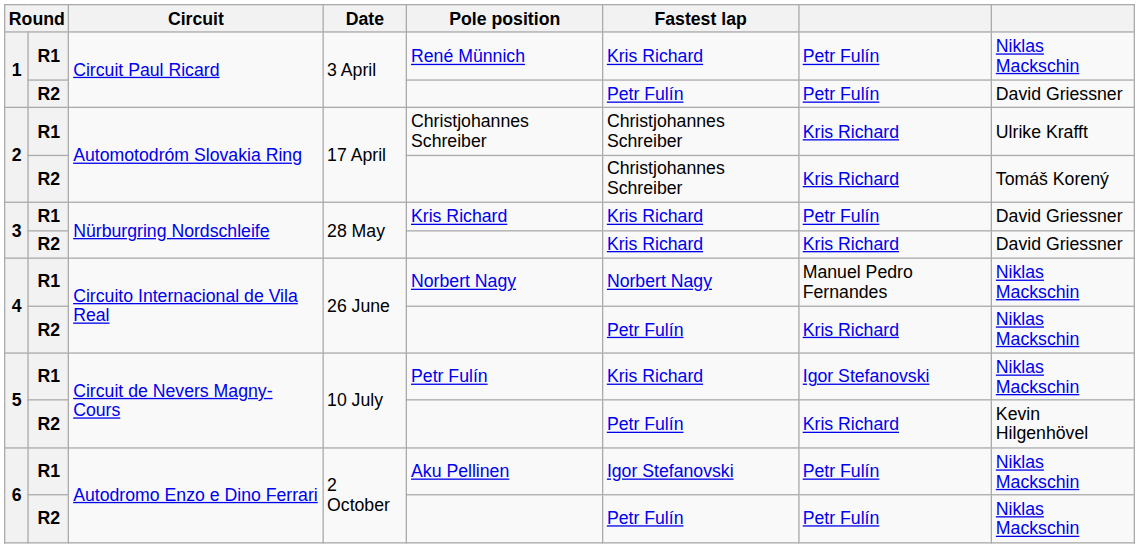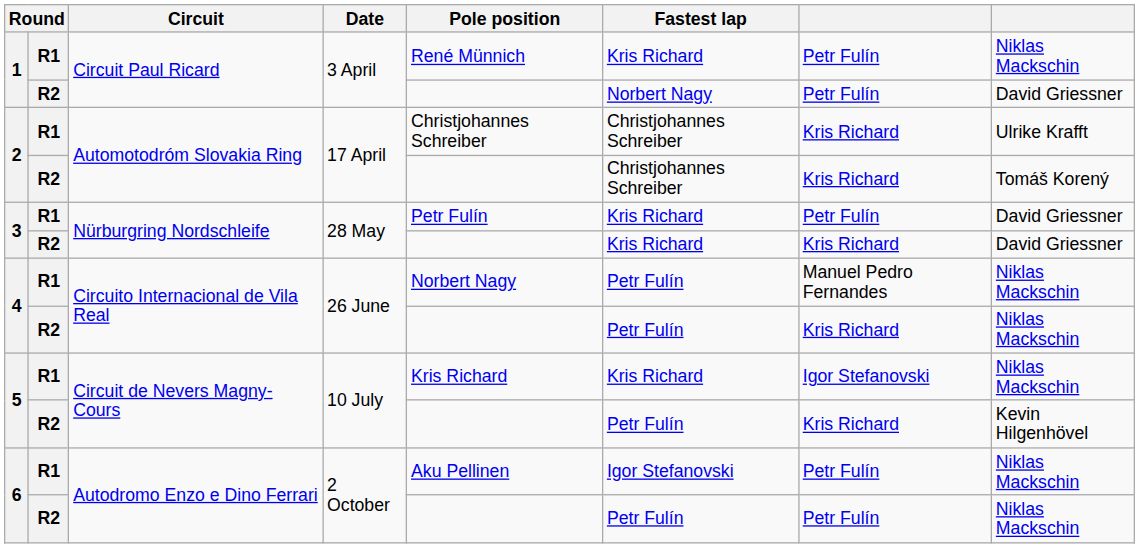1 / R2 | Fastest lap: Petr Fulín -> Norbert Nagy
3 / R1 | Pole position: Kris Richard -> Petr Fulín
4 / R1 | Fastest lap: Norbert Nagy -> Petr Fulín
5 / R1 | Pole position: Petr Fulín -> Kris Richard
